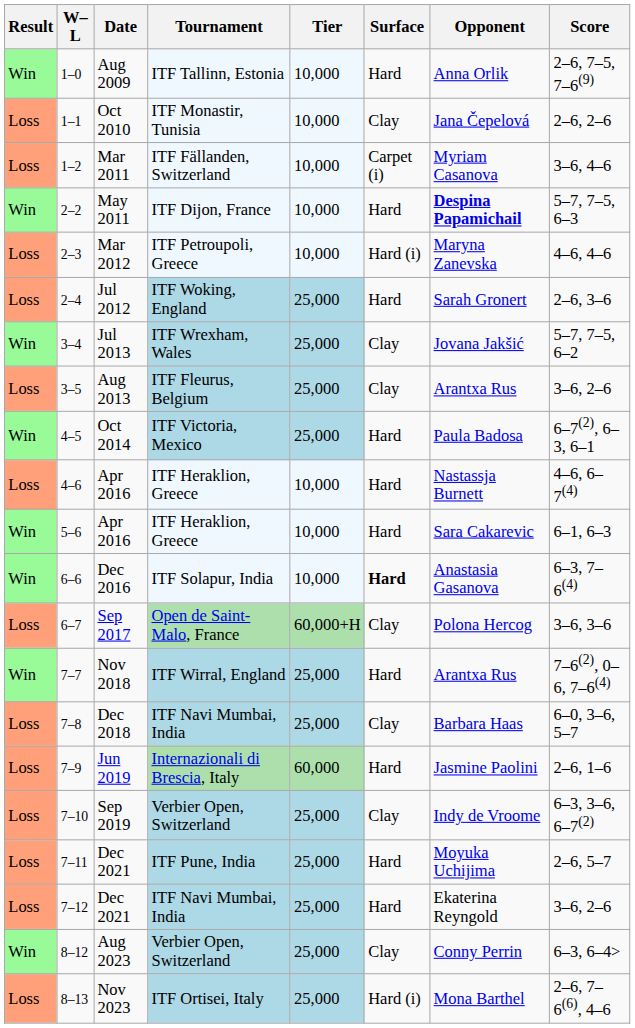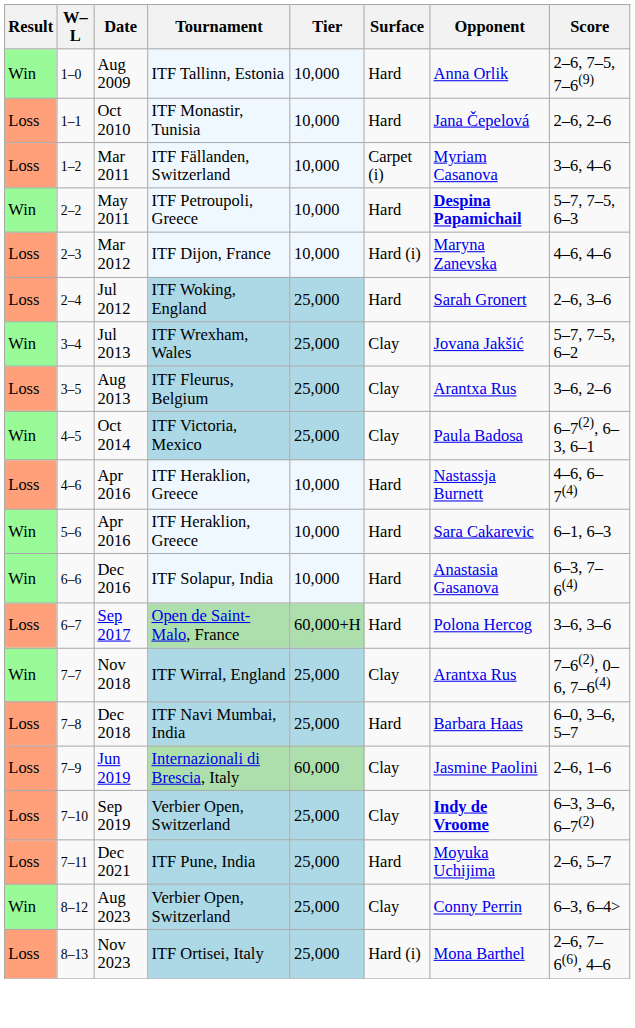Oct 2010 | Surface: Clay -> Hard
May 2011 | Tournament: ITF Dijon, France -> ITF Petroupoli, Greece
Mar 2012 | Tournament: ITF Petroupoli, Greece -> ITF Dijon, France
Oct 2014 | Surface: Hard -> Clay
Dec 2016 | Surface: bold -> normal
Sep 2017 | Surface: Clay -> Hard
Nov 2018 | Surface: Hard -> Clay
Dec 2018 | Surface: Clay -> Hard
Jun 2019 | Surface: Hard -> Clay
Sep 2019 | Opponent: normal -> bold
- row: Loss | 7–12 | Dec 2021 | ITF Navi Mumbai, India | 25,000 | Hard | Ekaterina Reyngold | 3–6, 2–6
